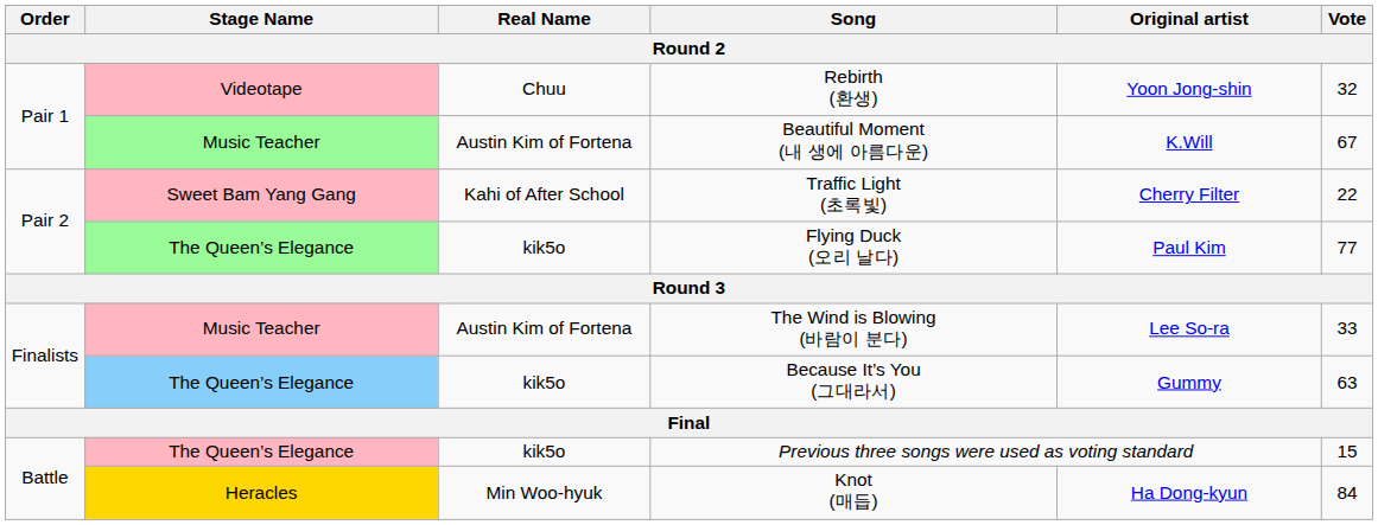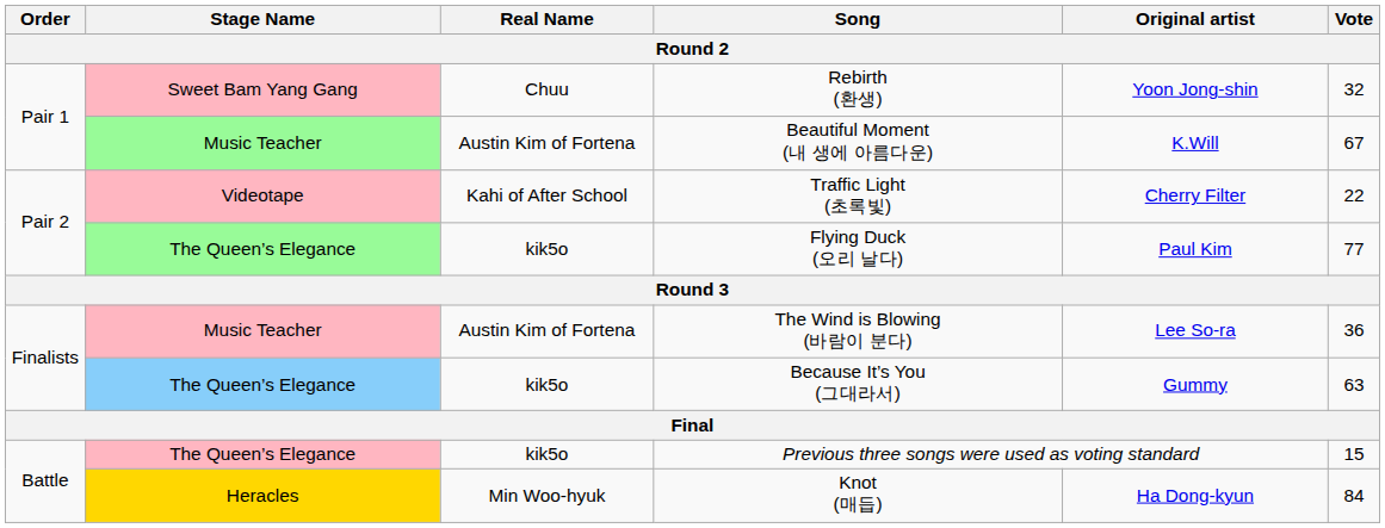Rebirth (환생) | Stage Name: Videotape -> Sweet Bam Yang Gang
Traffic Light (초록빛) | Stage Name: Sweet Bam Yang Gang -> Videotape
The Wind is Blowing (바람이 분다) | Vote: 33 -> 36
